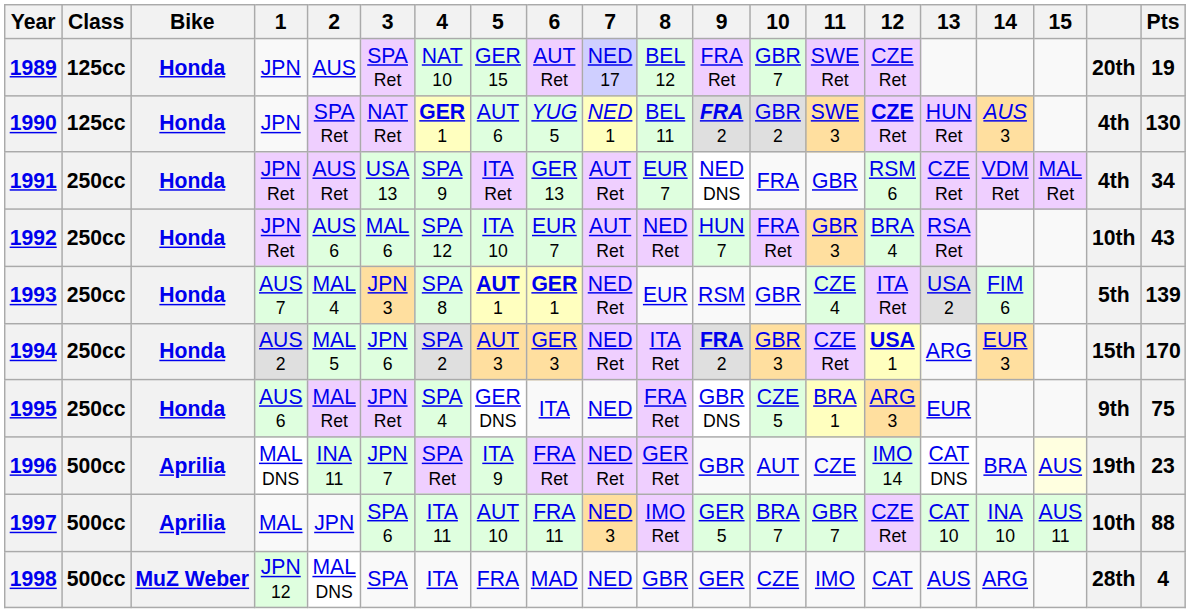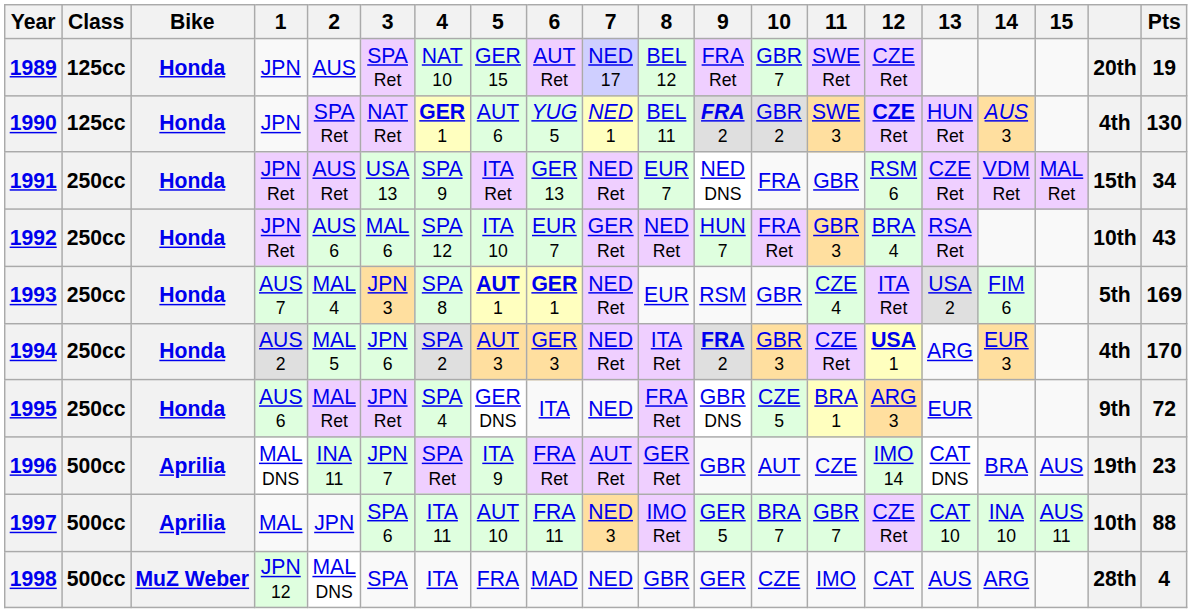1991 | 7: AUT Ret -> NED Ret
1991 | column 19: 4th -> 15th
1992 | 7: AUT Ret -> GER Ret
1993 | Pts: 139 -> 169
1994 | column 19: 15th -> 4th
1995 | Pts: 75 -> 72
1996 | 7: NED Ret -> AUT Ret
1996 | 15: lightyellow background -> no background
